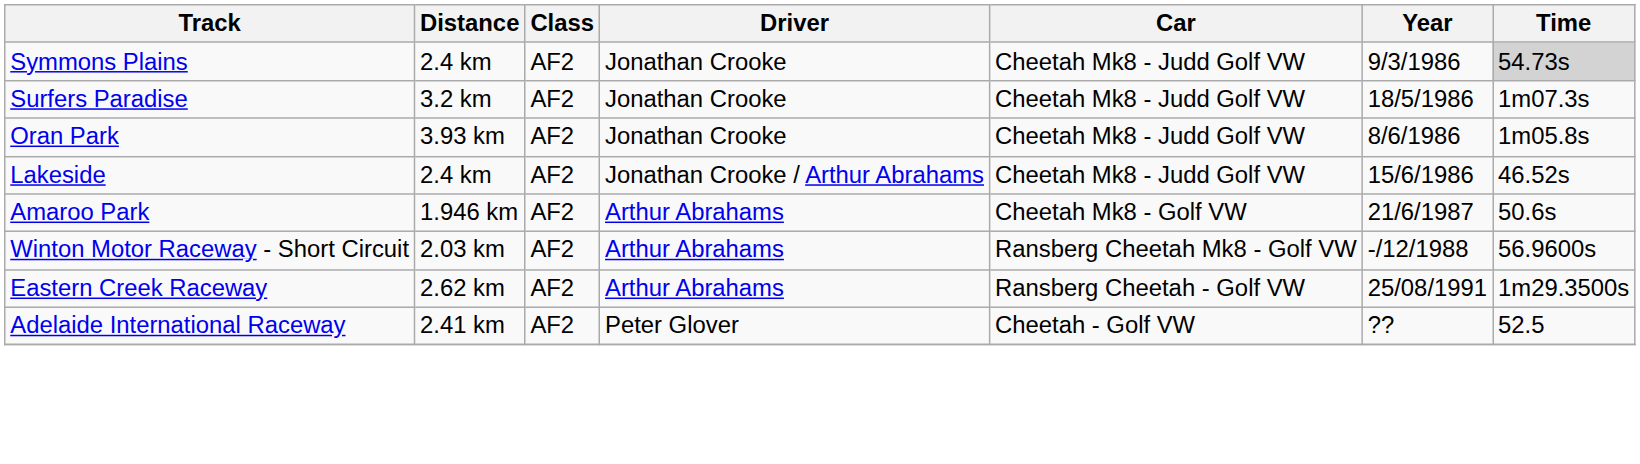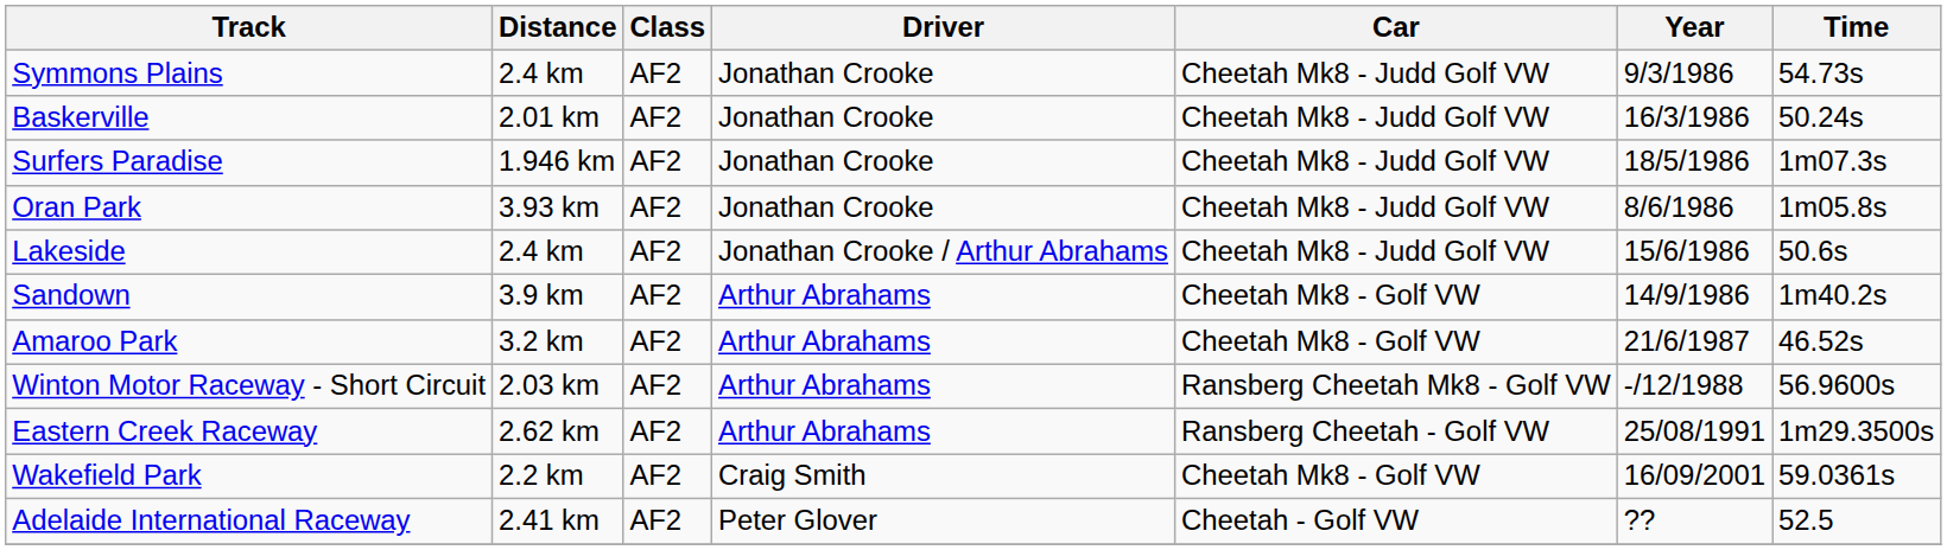Symmons Plains | Time: lightgrey background -> no background
+ row: Baskerville | 2.01 km | AF2 | Jonathan Crooke | Cheetah Mk8 - Judd Golf VW | 16/3/1986 | 50.24s
Surfers Paradise | Distance: 3.2 km -> 1.946 km
Lakeside | Time: 46.52s -> 50.6s
+ row: Sandown | 3.9 km | AF2 | Arthur Abrahams | Cheetah Mk8 - Golf VW | 14/9/1986 | 1m40.2s
Amaroo Park | Distance: 1.946 km -> 3.2 km
Amaroo Park | Time: 50.6s -> 46.52s
+ row: Wakefield Park | 2.2 km | AF2 | Craig Smith | Cheetah Mk8 - Golf VW | 16/09/2001 | 59.0361s
